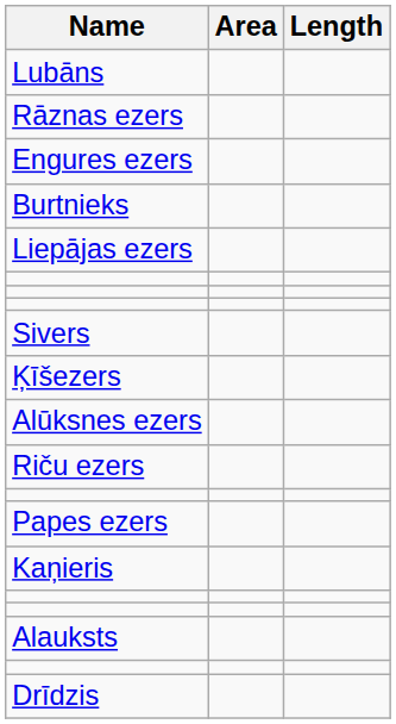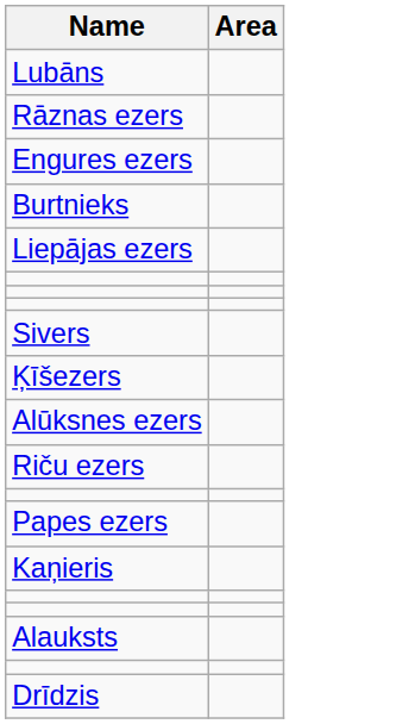- column: Length
